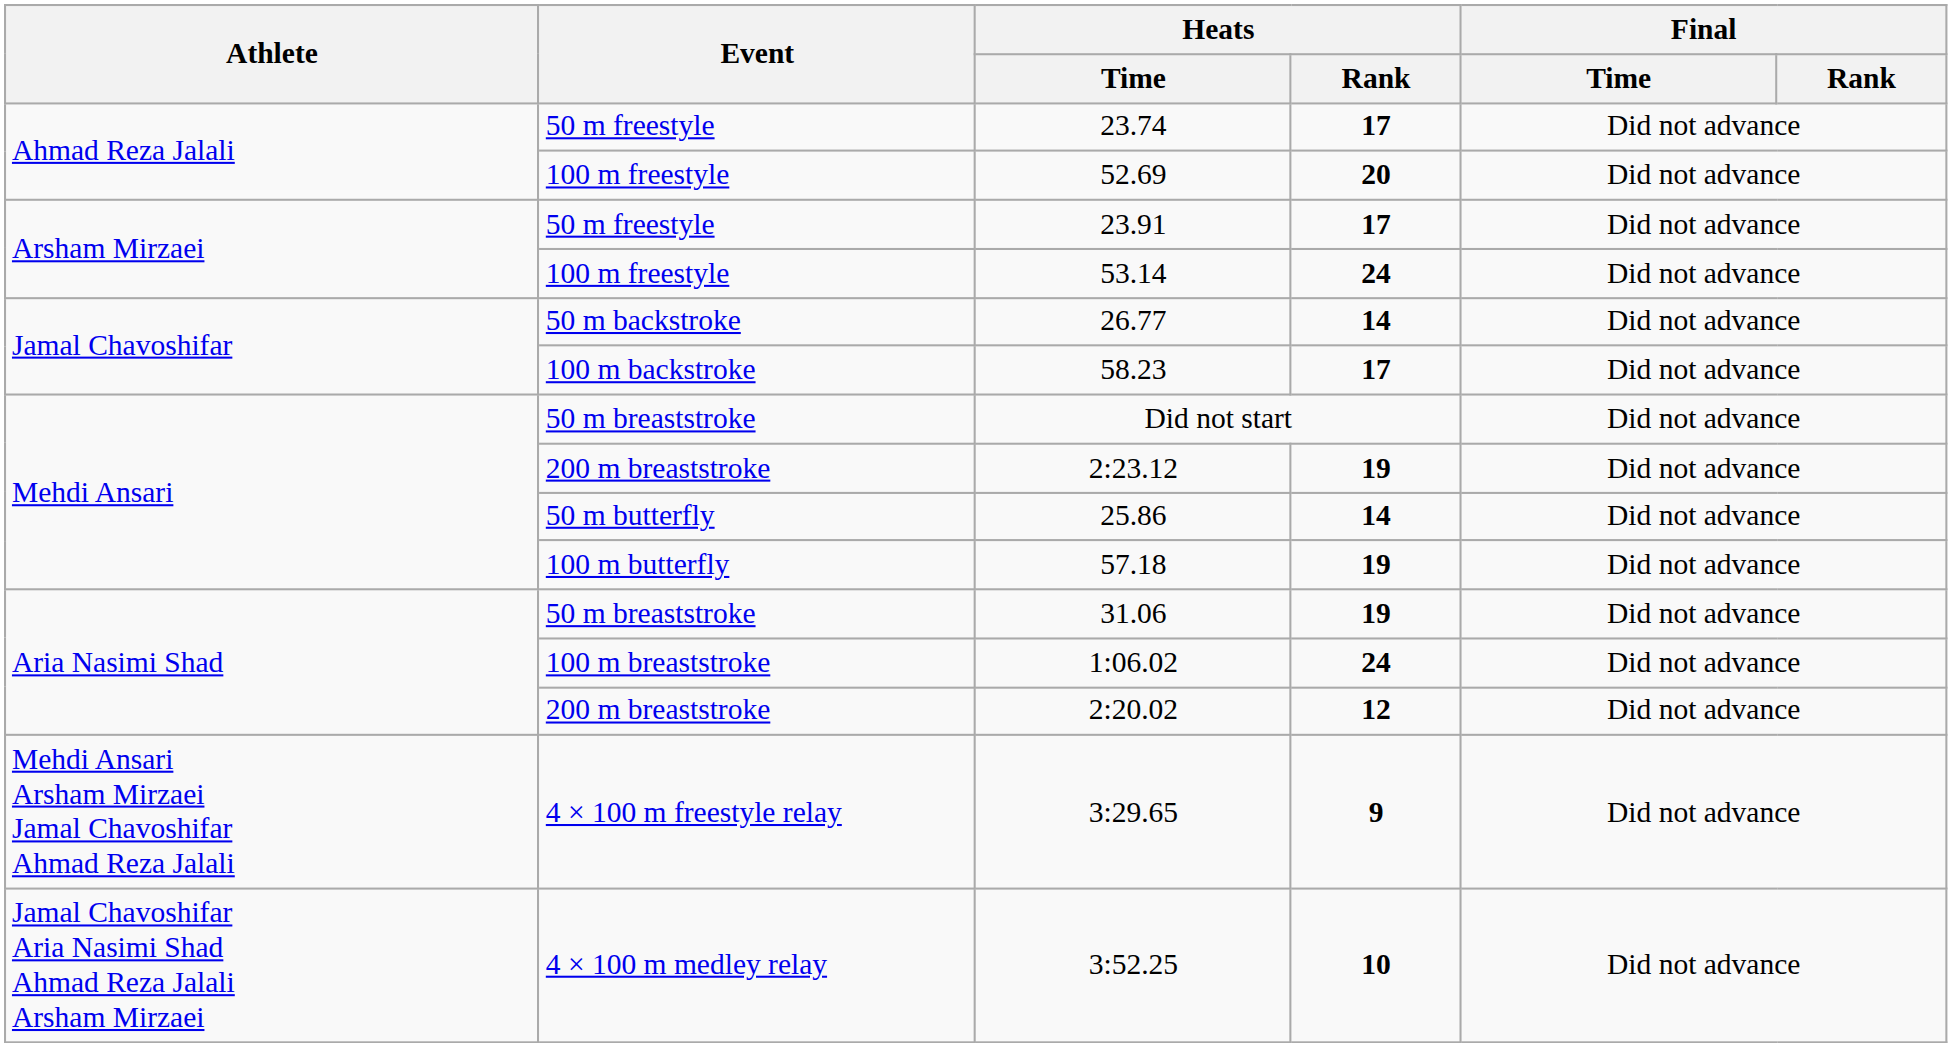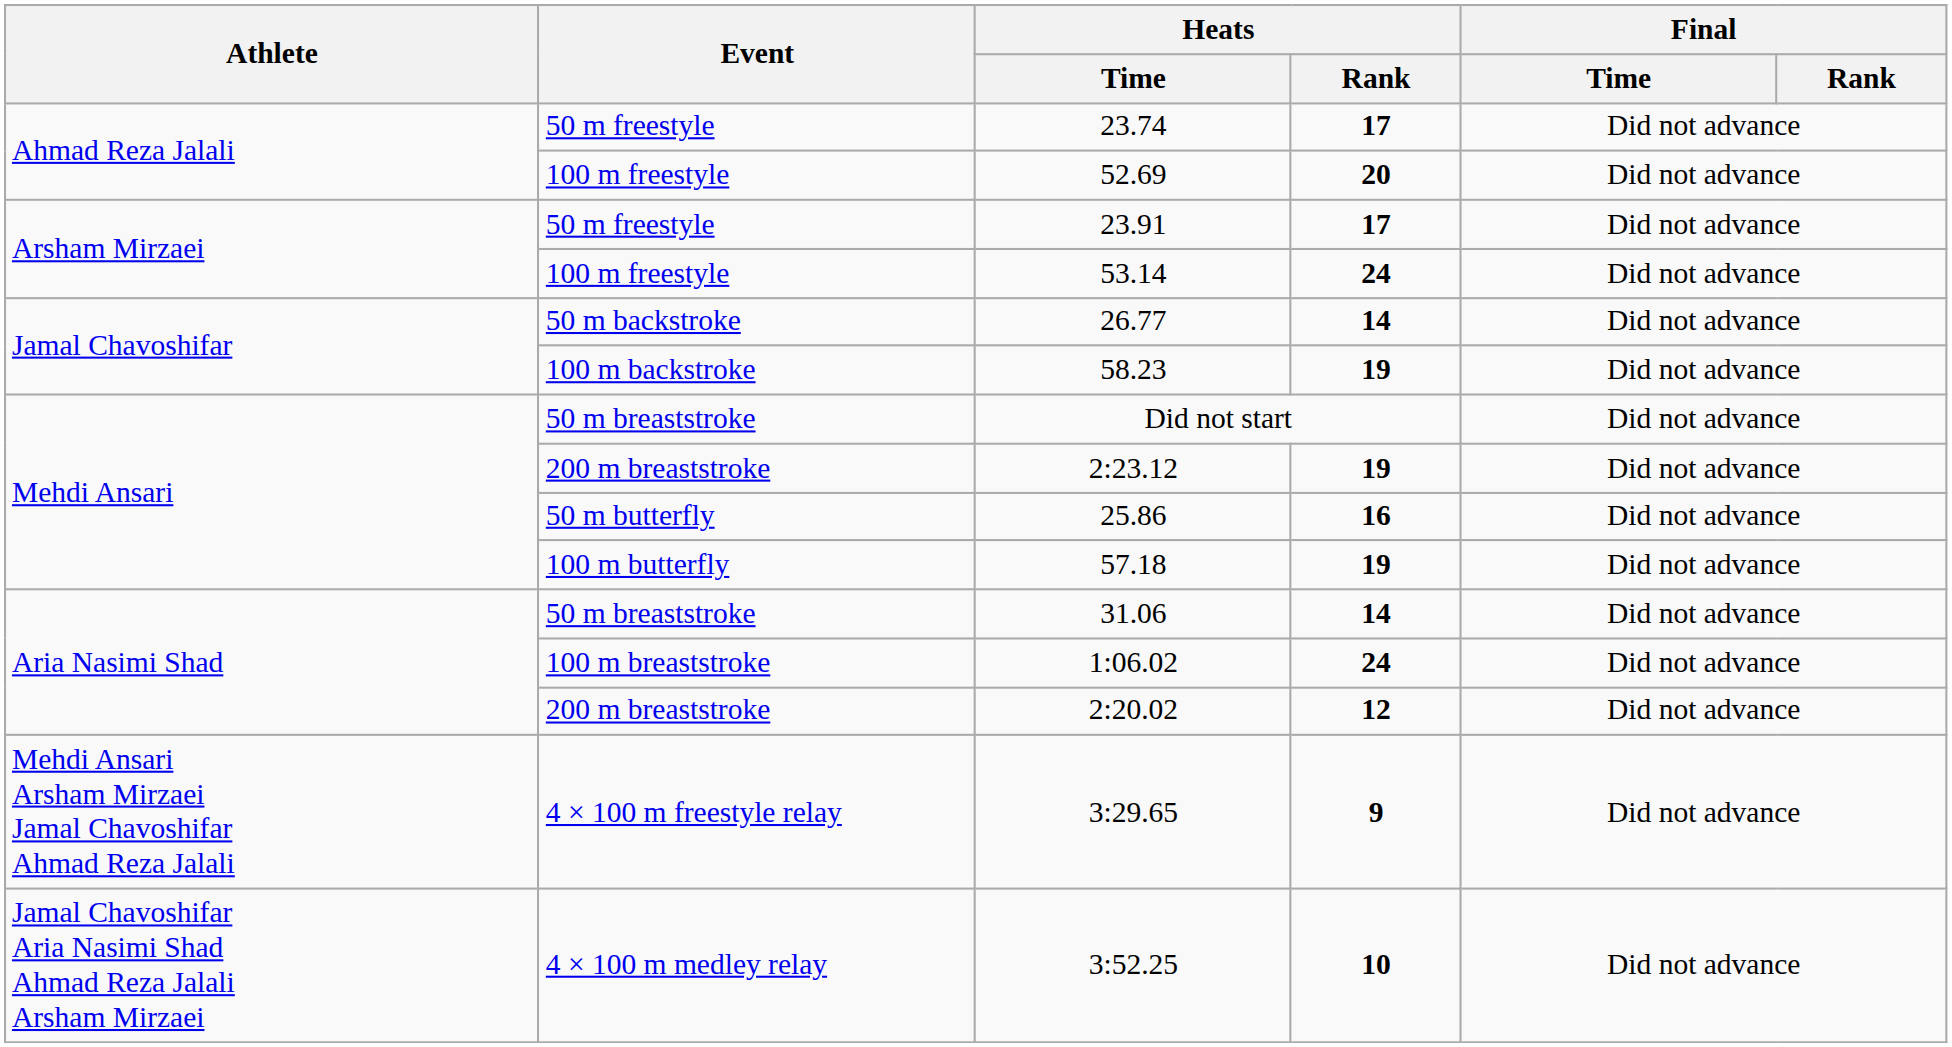58.23 | Heats / Rank: 17 -> 19
25.86 | Heats / Rank: 14 -> 16
31.06 | Heats / Rank: 19 -> 14
